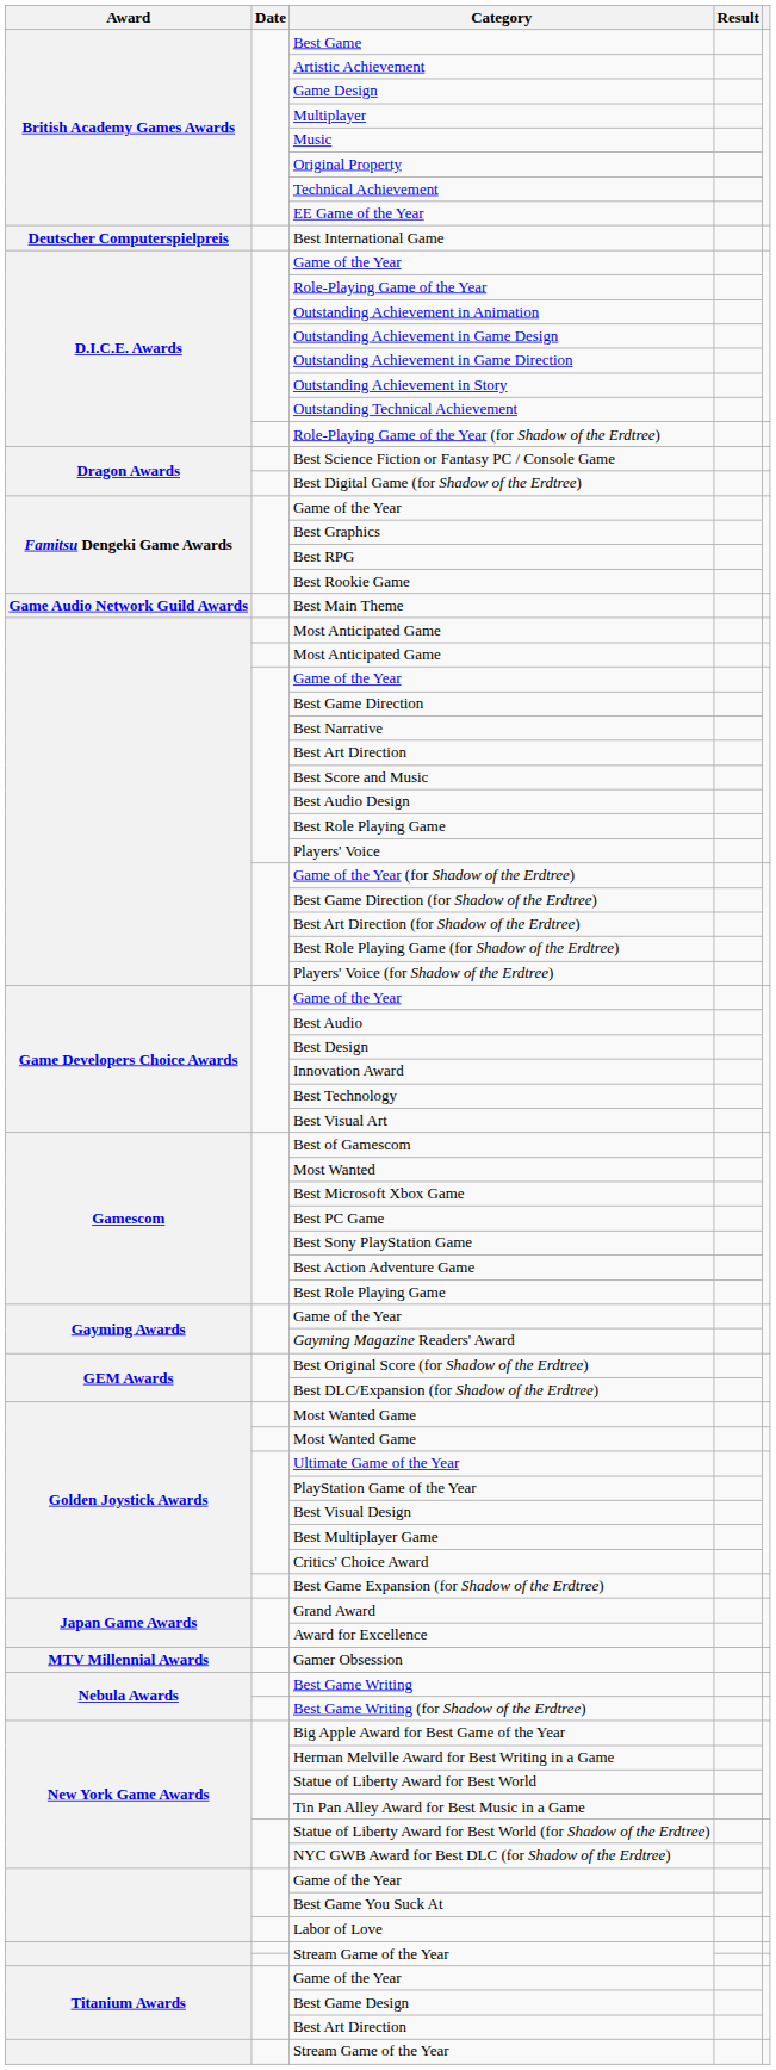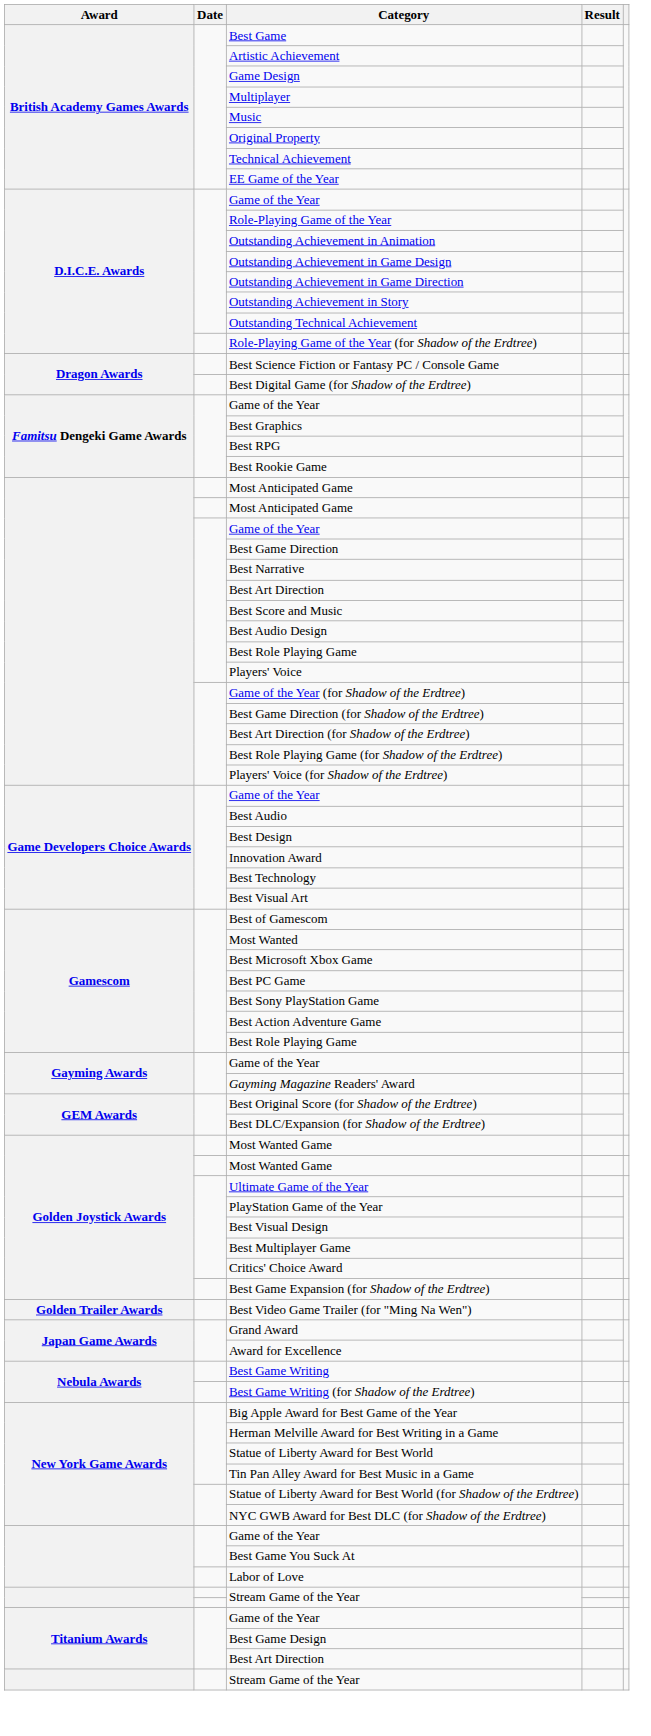- row: Deutscher Computerspielpreis | Best International Game
- row: Game Audio Network Guild Awards | Best Main Theme
+ row: Golden Trailer Awards | Best Video Game Trailer (for "Ming Na Wen")
- row: MTV Millennial Awards | Gamer Obsession
